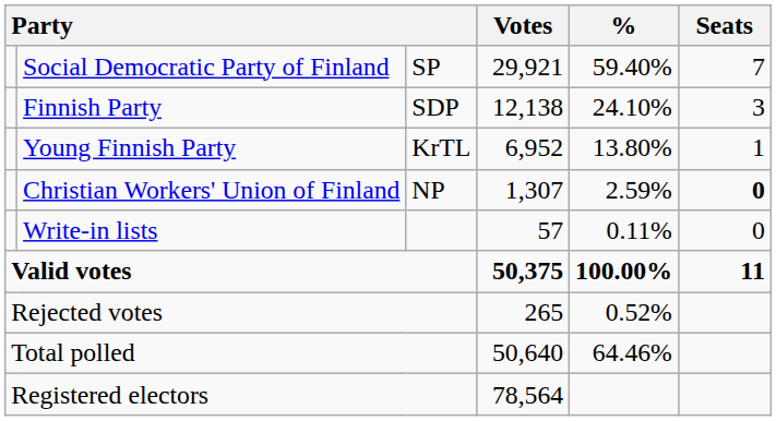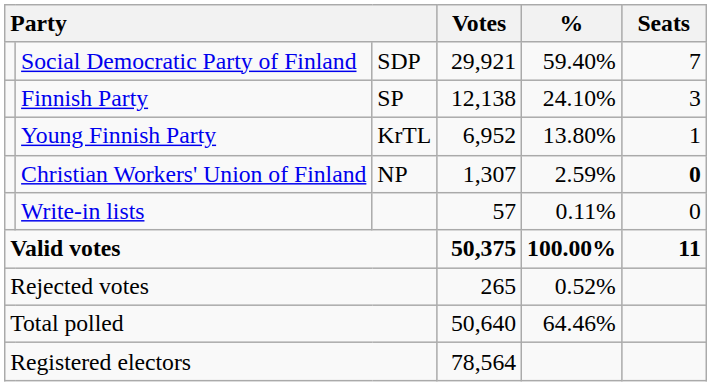Social Democratic Party of Finland | column 3: SP -> SDP
Finnish Party | column 3: SDP -> SP
